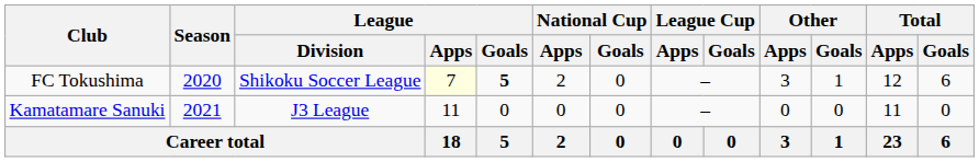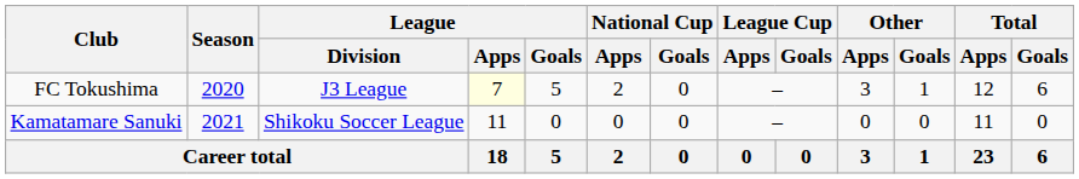FC Tokushima | League / Division: Shikoku Soccer League -> J3 League
FC Tokushima | League / Goals: bold -> normal
Kamatamare Sanuki | League / Division: J3 League -> Shikoku Soccer League
